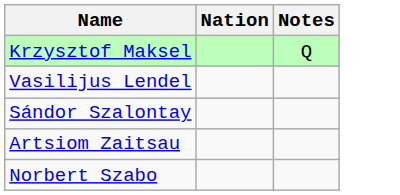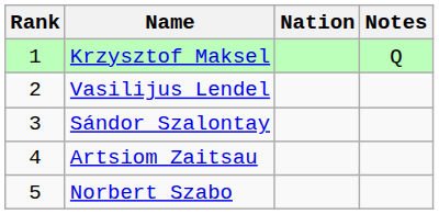+ column: Rank | 1 | 2 | 3 | 4 | 5
